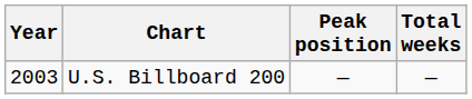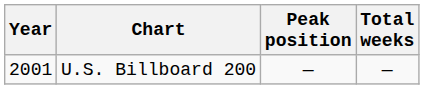U.S. Billboard 200 | Year: 2003 -> 2001
